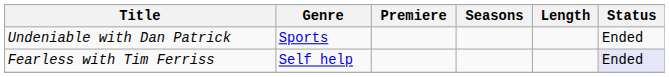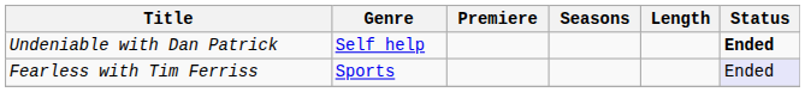Undeniable with Dan Patrick | Genre: Sports -> Self help
Undeniable with Dan Patrick | Status: normal -> bold
Fearless with Tim Ferriss | Genre: Self help -> Sports
